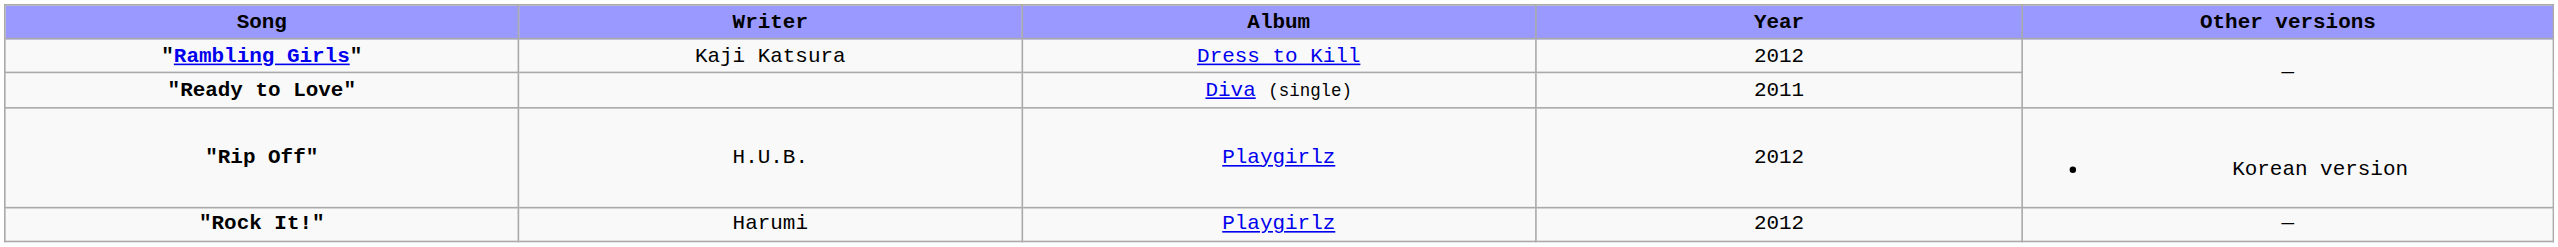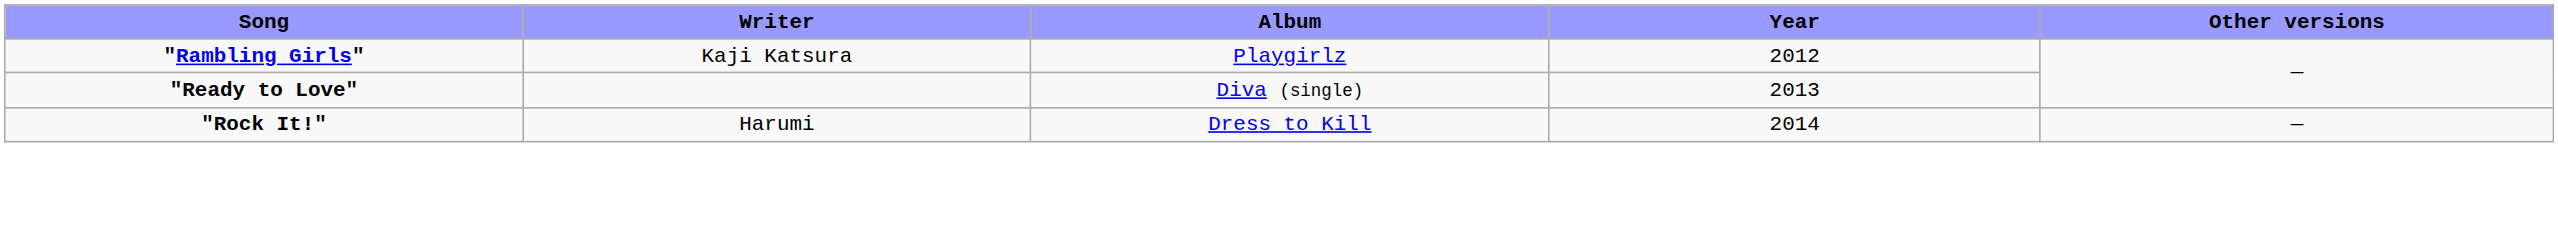"Rambling Girls" | Album: Dress to Kill -> Playgirlz
"Ready to Love" | Year: 2011 -> 2013
- row: "Rip Off" | H.U.B. | Playgirlz | 2012 | Korean version
"Rock It!" | Album: Playgirlz -> Dress to Kill
"Rock It!" | Year: 2012 -> 2014
